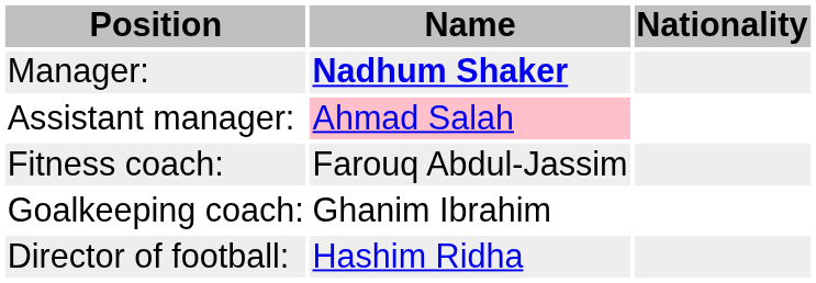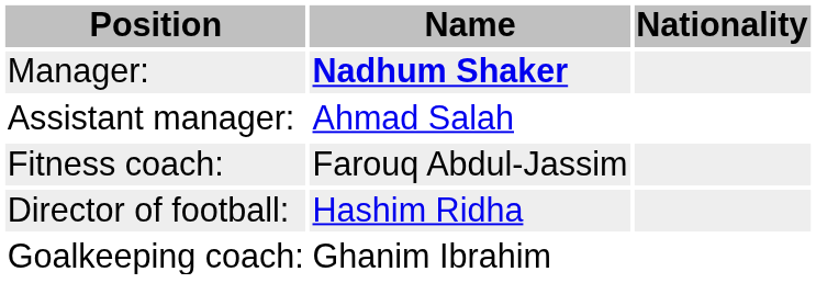Assistant manager: | Name: pink background -> no background
rows swapped: Goalkeeping coach: <-> Director of football:
